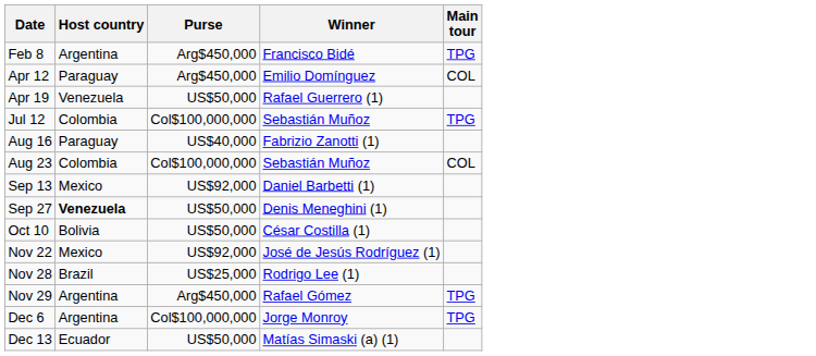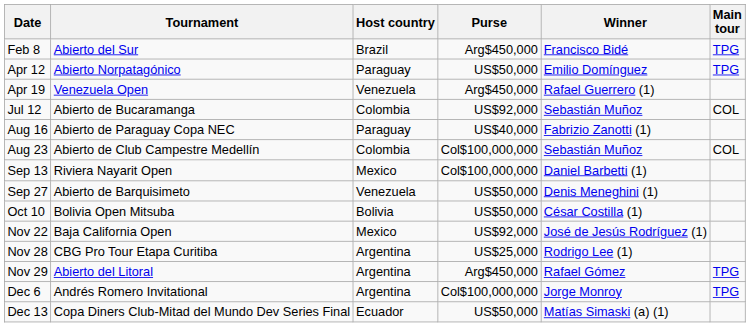+ column: Tournament | Abierto del Sur | Abierto Norpatagónico | Venezuela Open | Abierto de Bucaramanga | Abierto de Paraguay Copa NEC | Abierto de Club Campestre Medellín | Riviera Nayarit Open | Abierto de Barquisimeto | Bolivia Open Mitsuba | Baja California Open | CBG Pro Tour Etapa Curitiba | Abierto del Litoral | Andrés Romero Invitational | Copa Diners Club-Mitad del Mundo Dev Series Final
Feb 8 | Host country: Argentina -> Brazil
Apr 12 | Purse: Arg$450,000 -> US$50,000
Apr 12 | Main tour: COL -> TPG
Apr 19 | Purse: US$50,000 -> Arg$450,000
Jul 12 | Purse: Col$100,000,000 -> US$92,000
Jul 12 | Main tour: TPG -> COL
Sep 13 | Purse: US$92,000 -> Col$100,000,000
Sep 27 | Host country: bold -> normal
Nov 28 | Host country: Brazil -> Argentina
